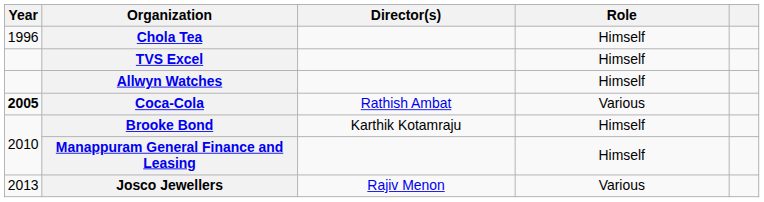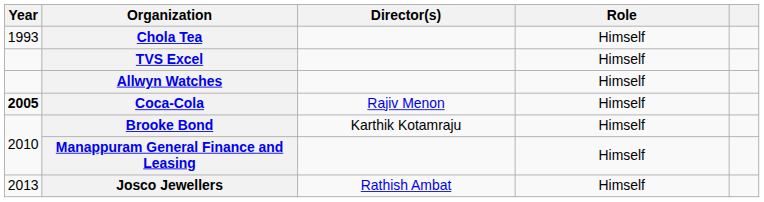Chola Tea | Year: 1996 -> 1993
Coca-Cola | Director(s): Rathish Ambat -> Rajiv Menon
Coca-Cola | Role: Various -> Himself
Josco Jewellers | Director(s): Rajiv Menon -> Rathish Ambat
Josco Jewellers | Role: Various -> Himself
